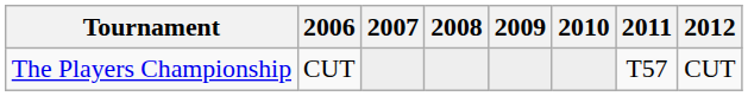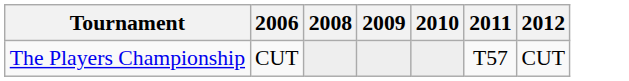- column: 2007
